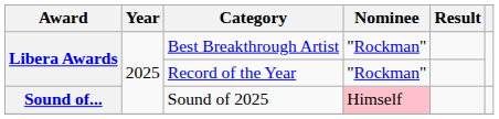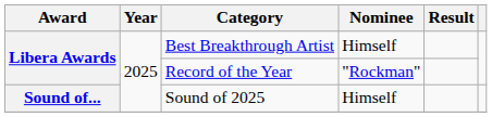Best Breakthrough Artist | Nominee: "Rockman" -> Himself
Sound of 2025 | Nominee: pink background -> no background
